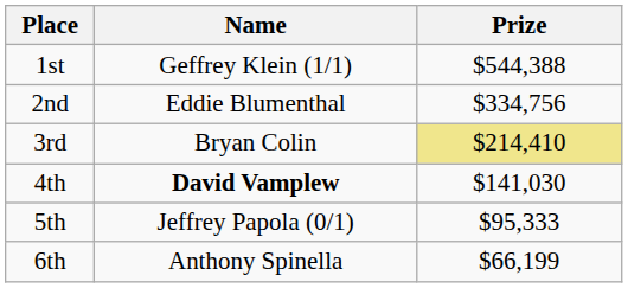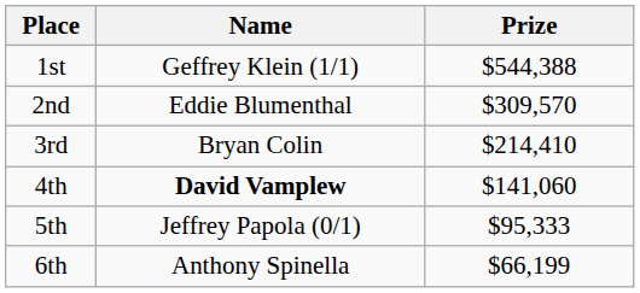2nd | Prize: $334,756 -> $309,570
3rd | Prize: khaki background -> no background
4th | Prize: $141,030 -> $141,060
